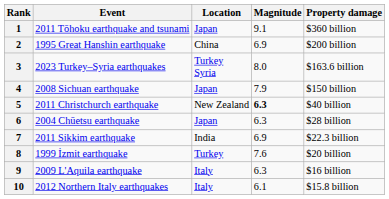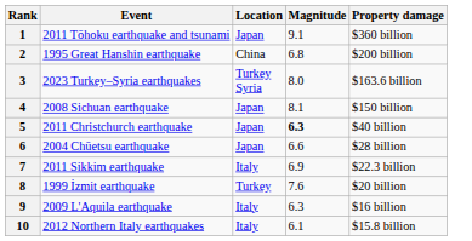2 | Magnitude: 6.9 -> 6.8
4 | Magnitude: 7.9 -> 8.1
5 | Location: New Zealand -> Japan
6 | Magnitude: 6.3 -> 6.6
7 | Location: India -> Italy
